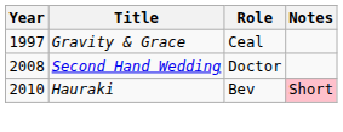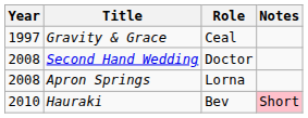+ row: 2008 | Apron Springs | Lorna
